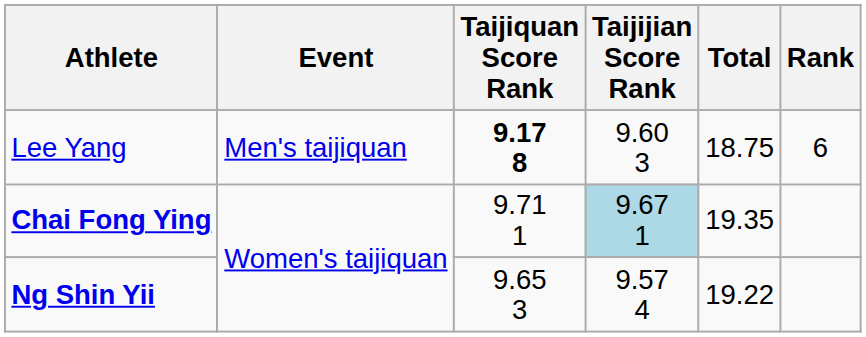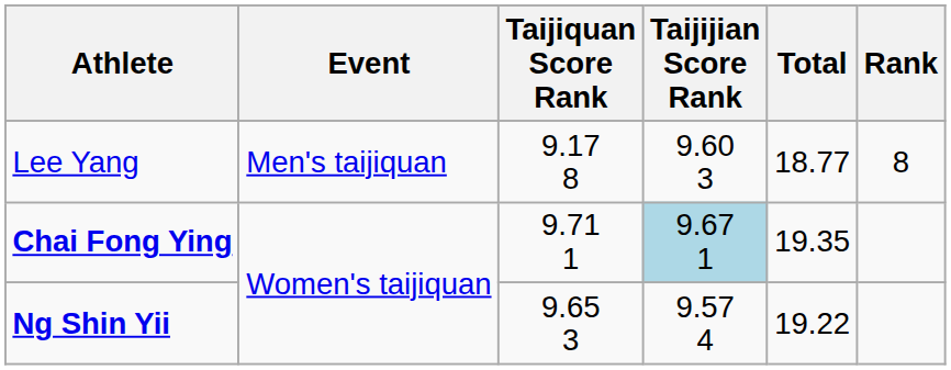Lee Yang | Taijiquan Score Rank: bold -> normal
Lee Yang | Total: 18.75 -> 18.77
Lee Yang | Rank: 6 -> 8
